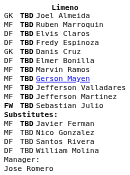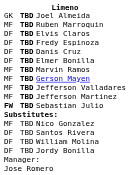Danis Cruz | column 1: GK -> DF
- row: MF | TBD | Javier Ferman
+ row: DF | TBD | Jordy Bonilla
